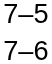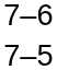rows swapped: 7–6 <-> 7–5
